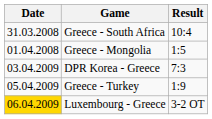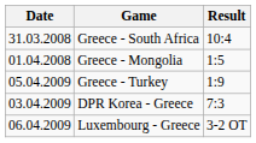rows swapped: DPR Korea - Greece <-> Greece - Turkey
Luxembourg - Greece | Date: gold background -> no background
